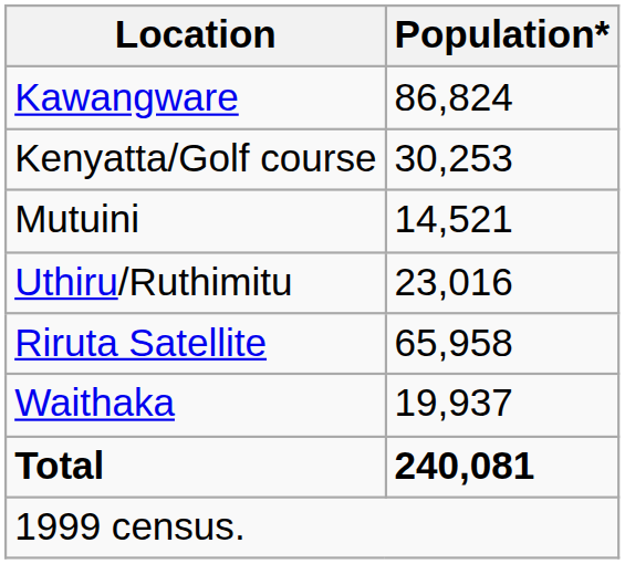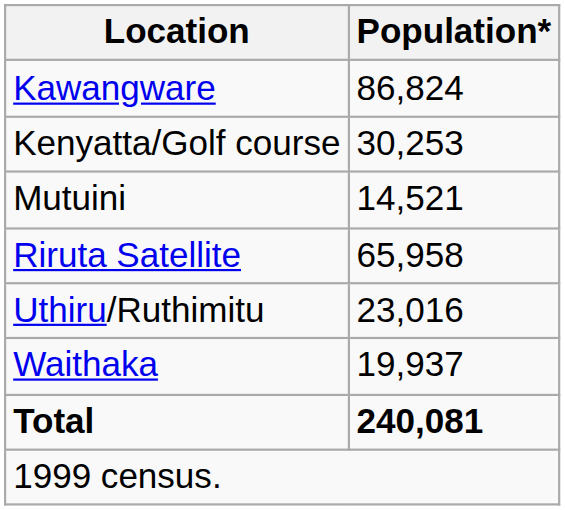rows swapped: Riruta Satellite <-> Uthiru/Ruthimitu
